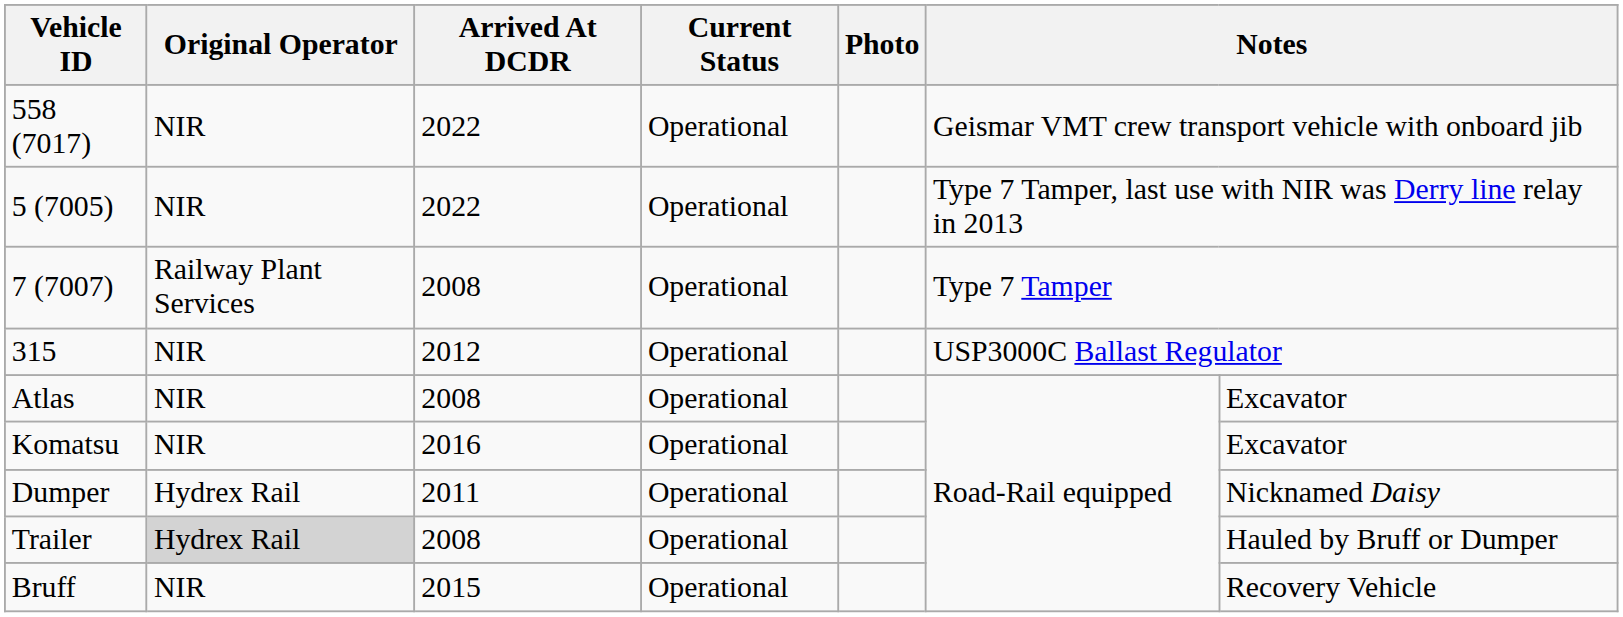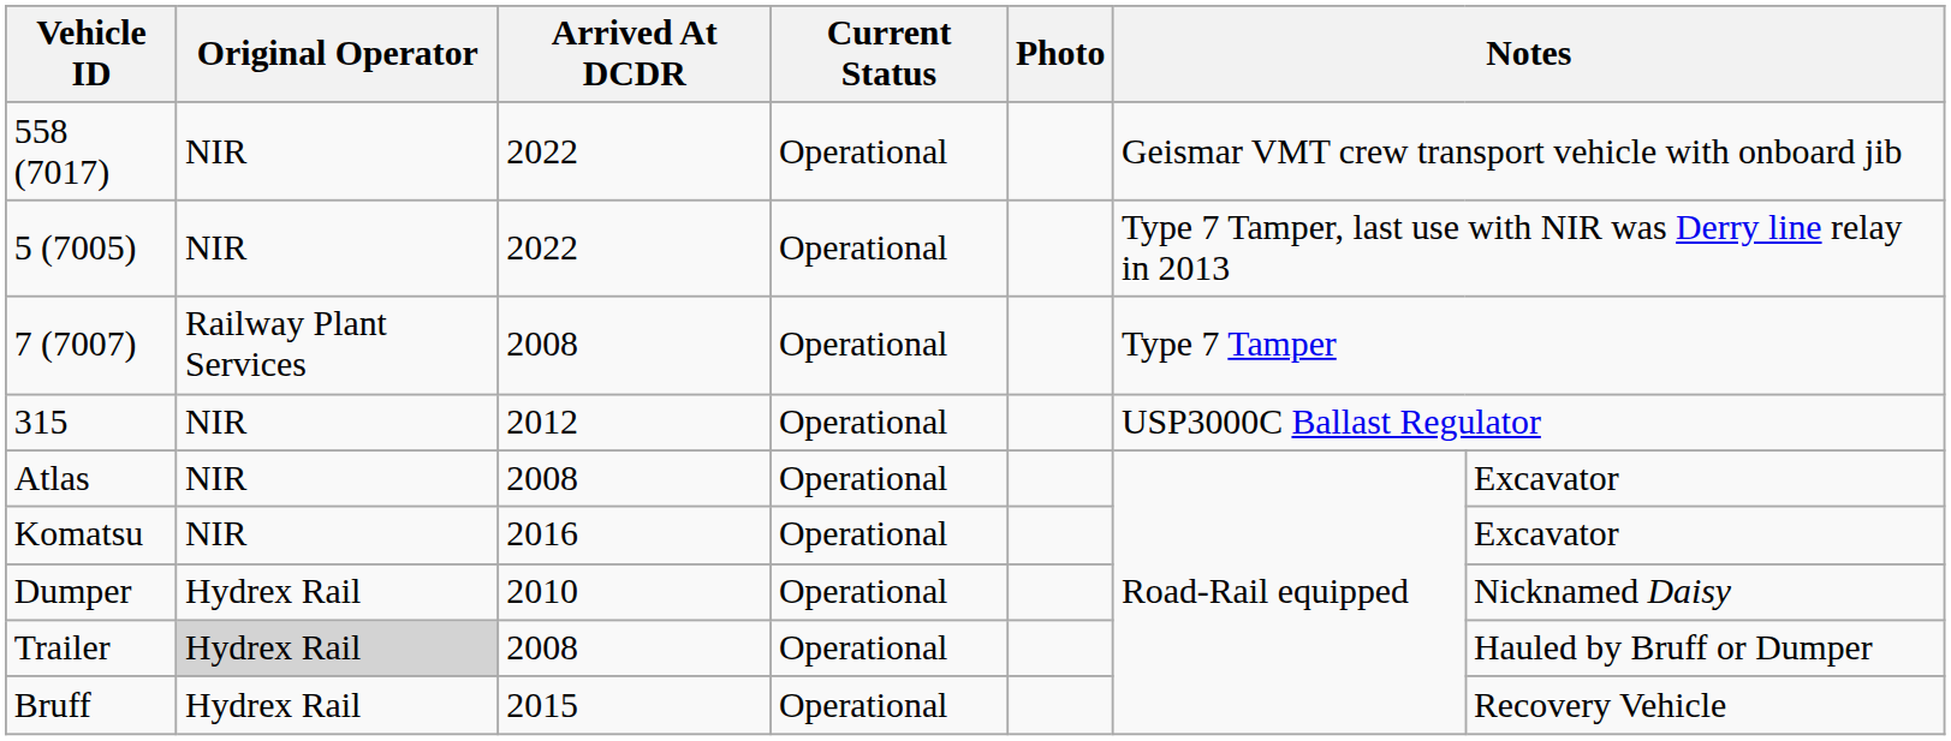Dumper | Arrived At DCDR: 2011 -> 2010
Bruff | Original Operator: NIR -> Hydrex Rail
